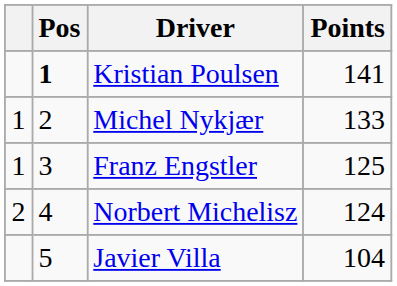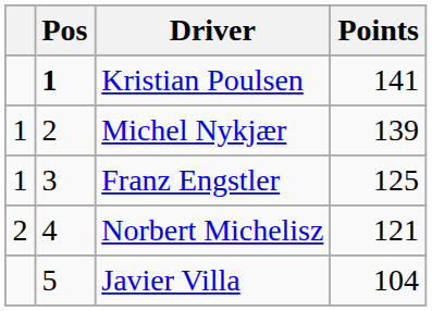Michel Nykjær | Points: 133 -> 139
Norbert Michelisz | Points: 124 -> 121
